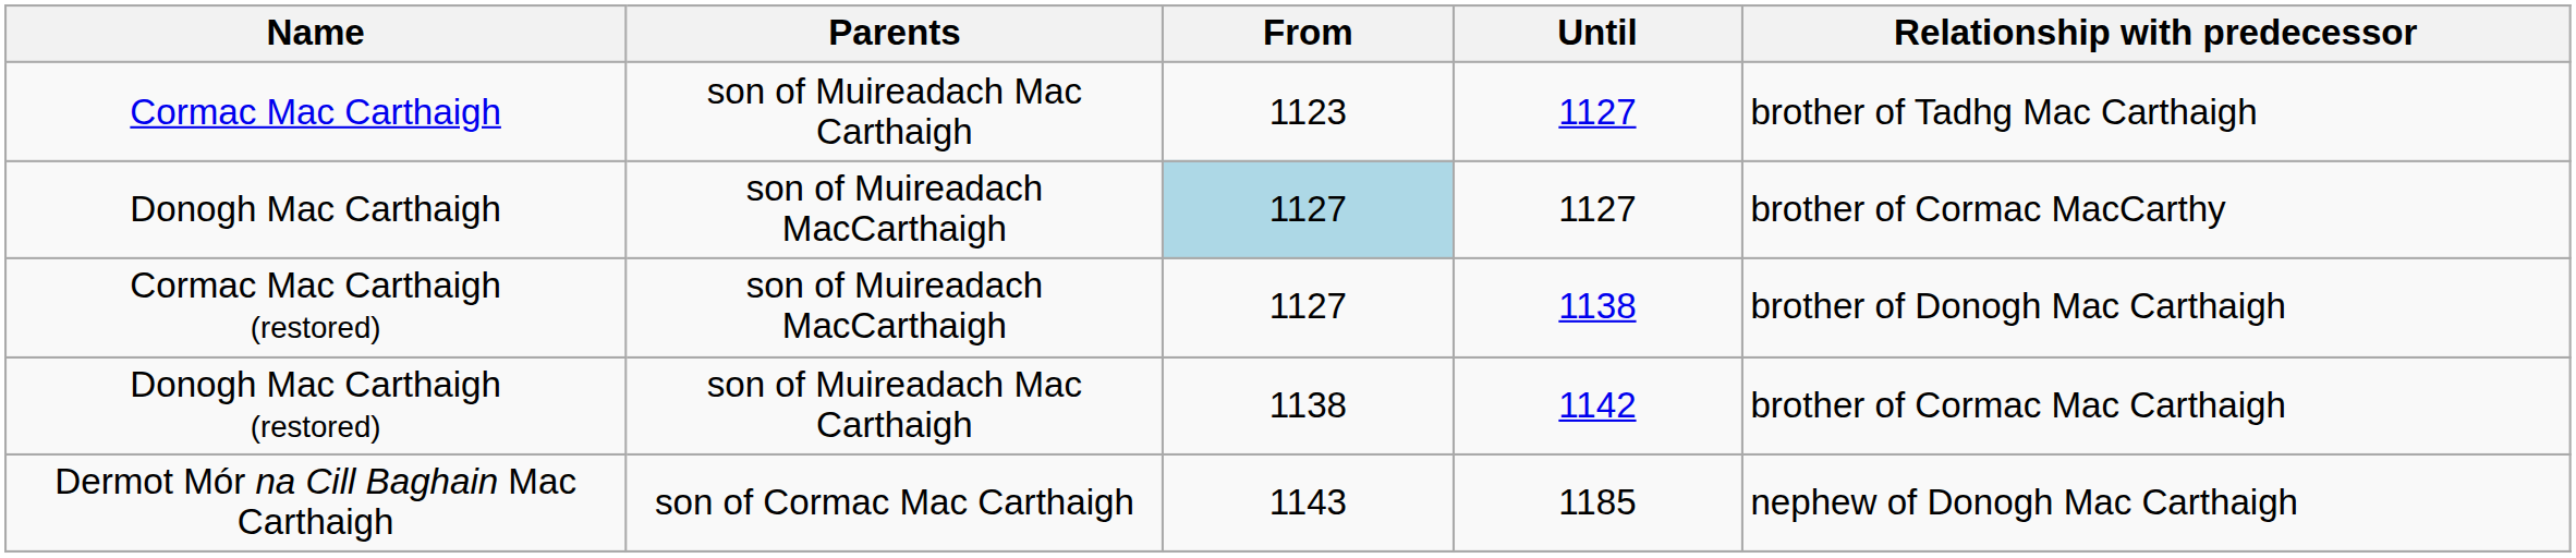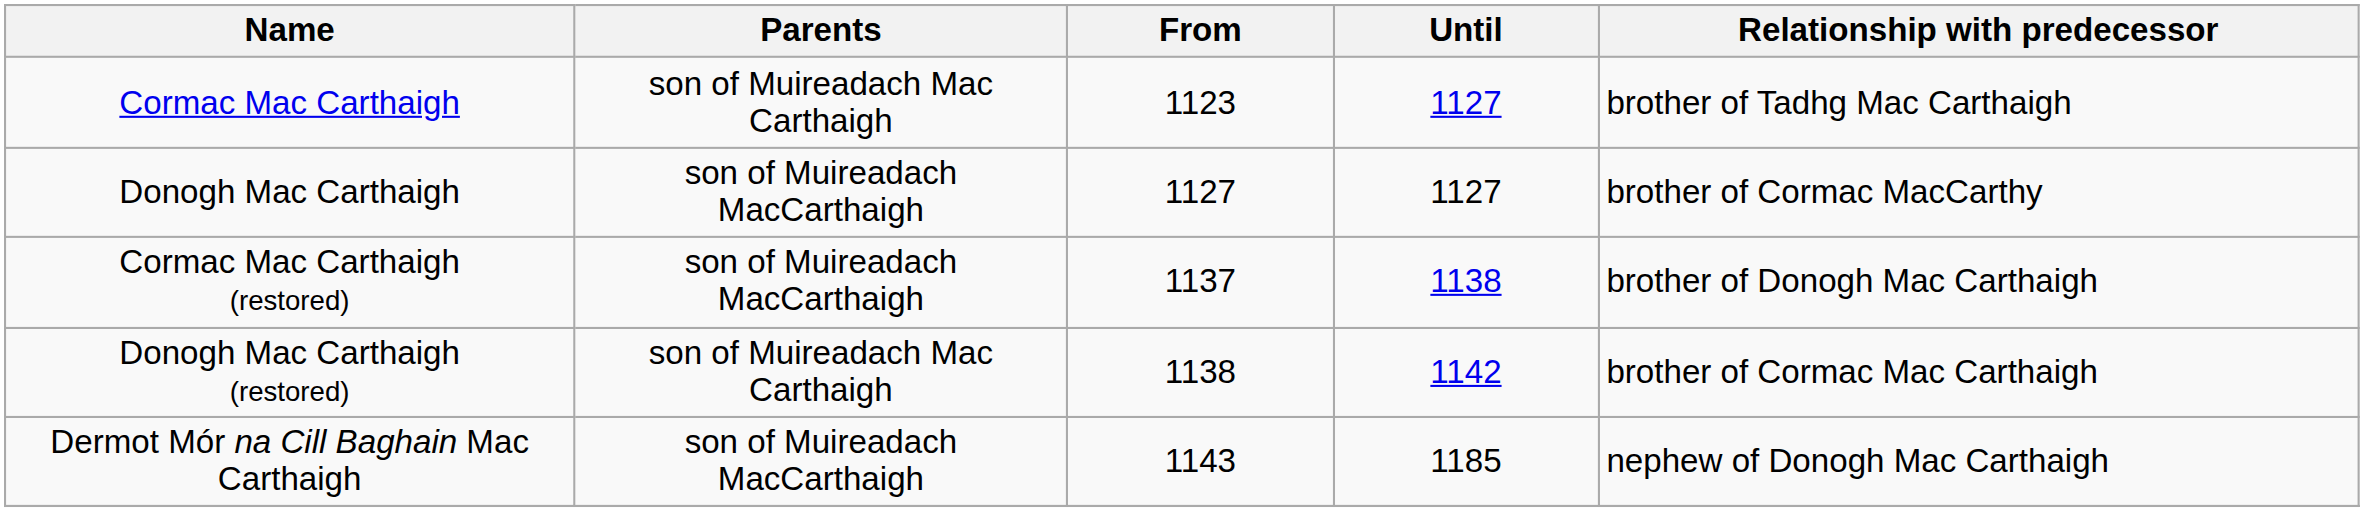Donogh Mac Carthaigh | From: lightblue background -> no background
Cormac Mac Carthaigh (restored) | From: 1127 -> 1137
Dermot Mór na Cill Baghain Mac Carthaigh | Parents: son of Cormac Mac Carthaigh -> son of Muireadach MacCarthaigh
